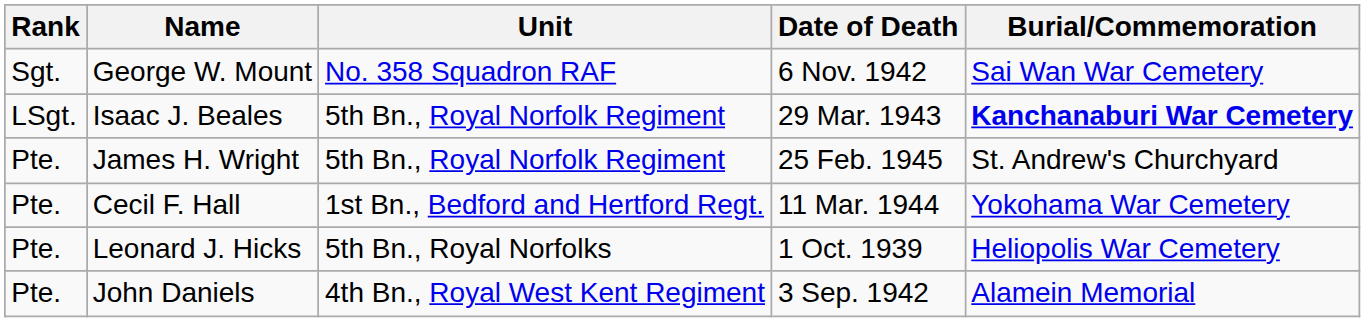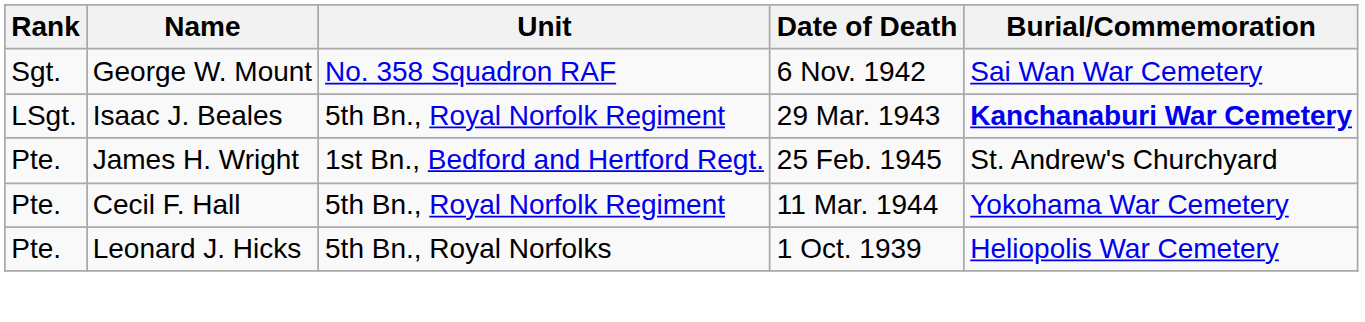James H. Wright | Unit: 5th Bn., Royal Norfolk Regiment -> 1st Bn., Bedford and Hertford Regt.
Cecil F. Hall | Unit: 1st Bn., Bedford and Hertford Regt. -> 5th Bn., Royal Norfolk Regiment
- row: Pte. | John Daniels | 4th Bn., Royal West Kent Regiment | 3 Sep. 1942 | Alamein Memorial
